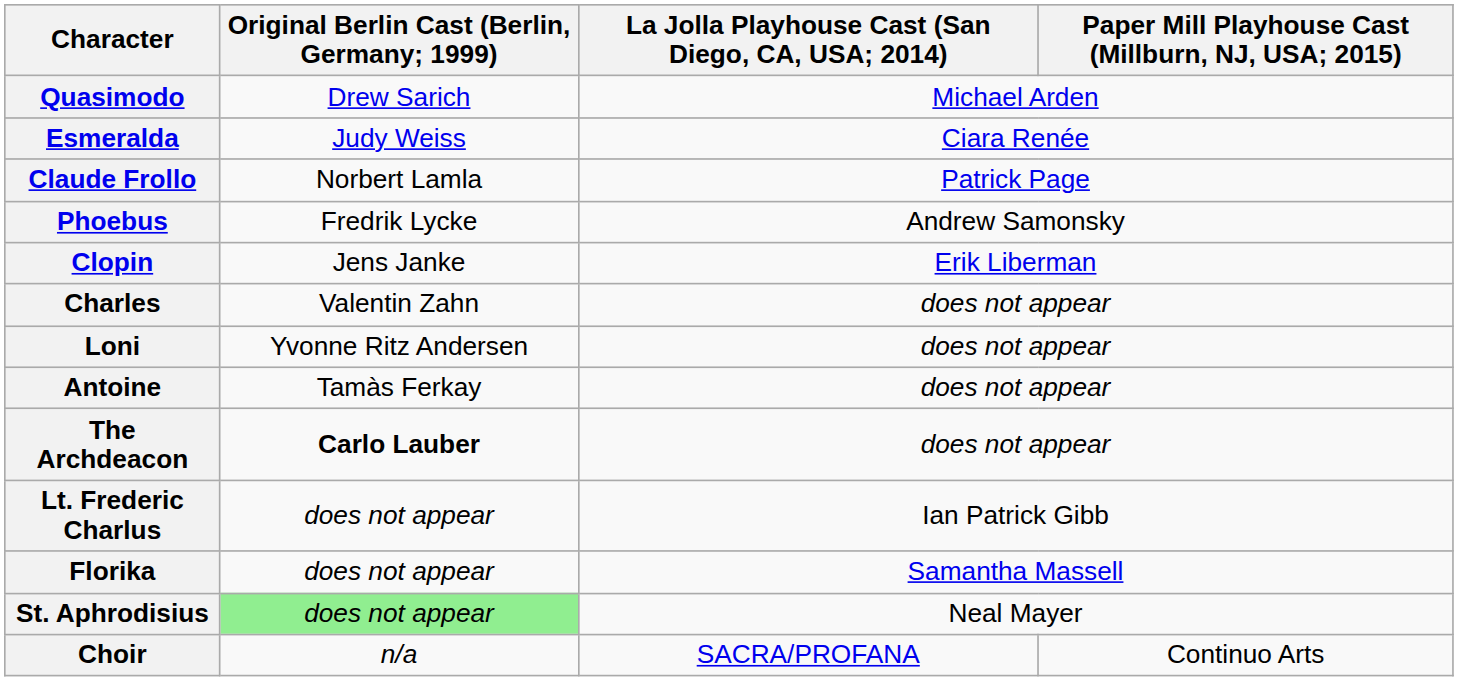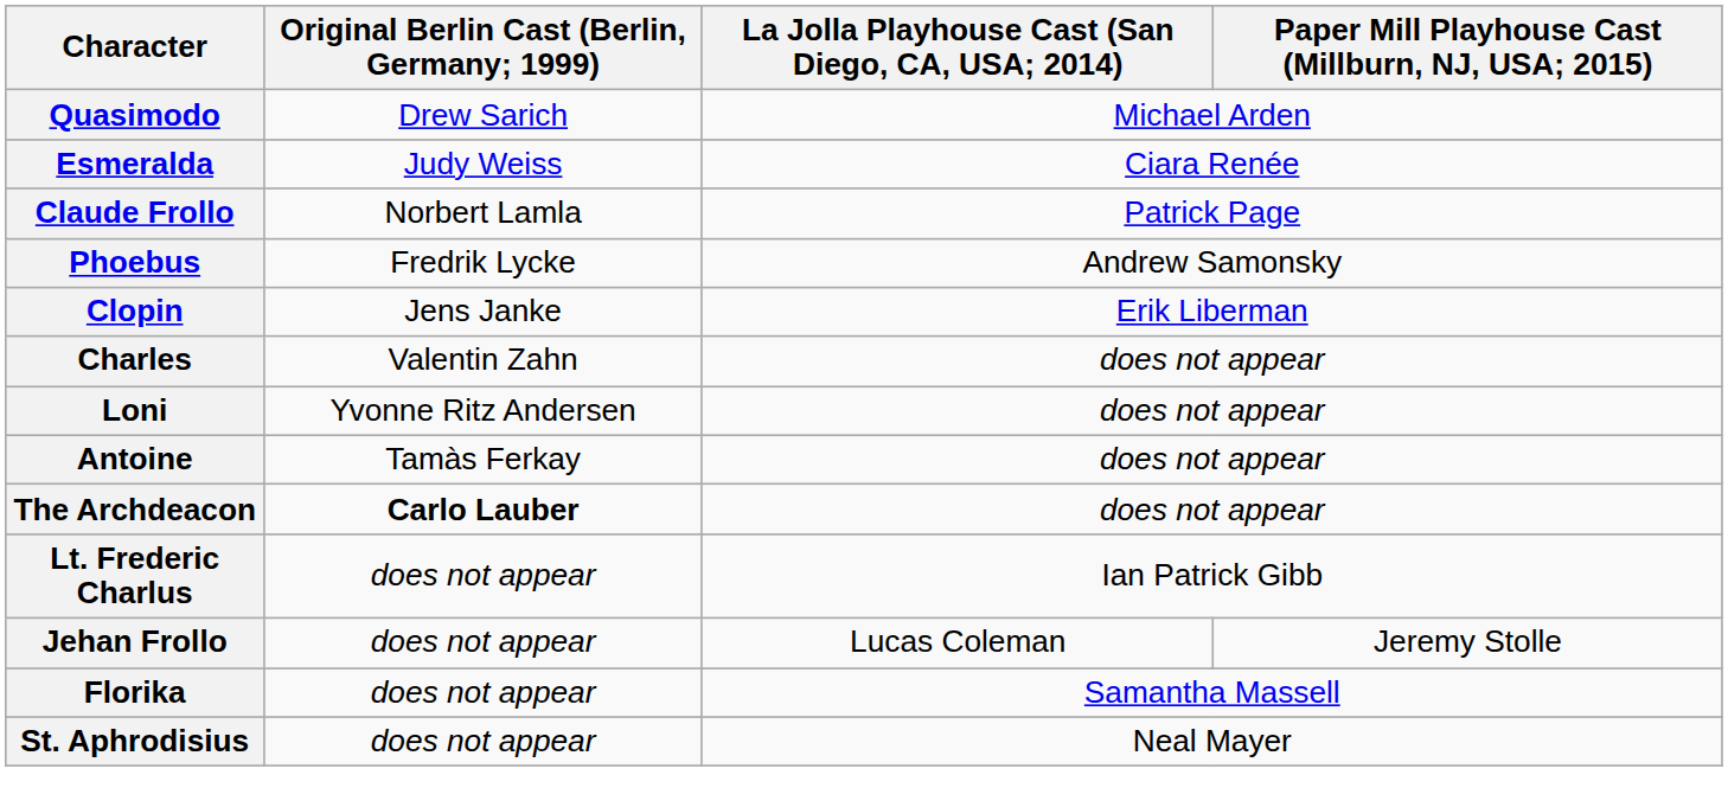+ row: Jehan Frollo | does not appear | Lucas Coleman | Jeremy Stolle
St. Aphrodisius | Original Berlin Cast (Berlin, Germany; 1999): lightgreen background -> no background
- row: Choir | n/a | SACRA/PROFANA | Continuo Arts
